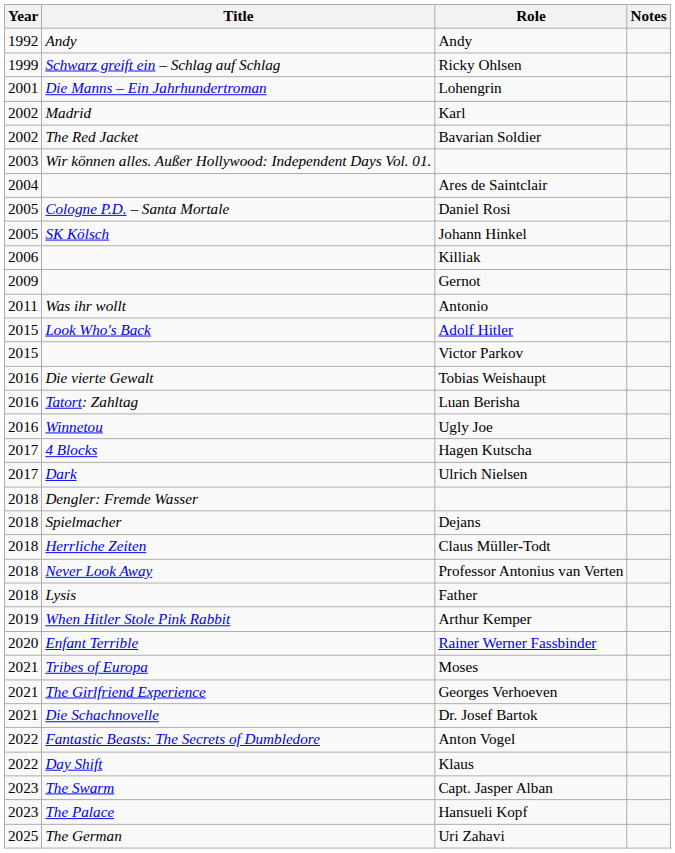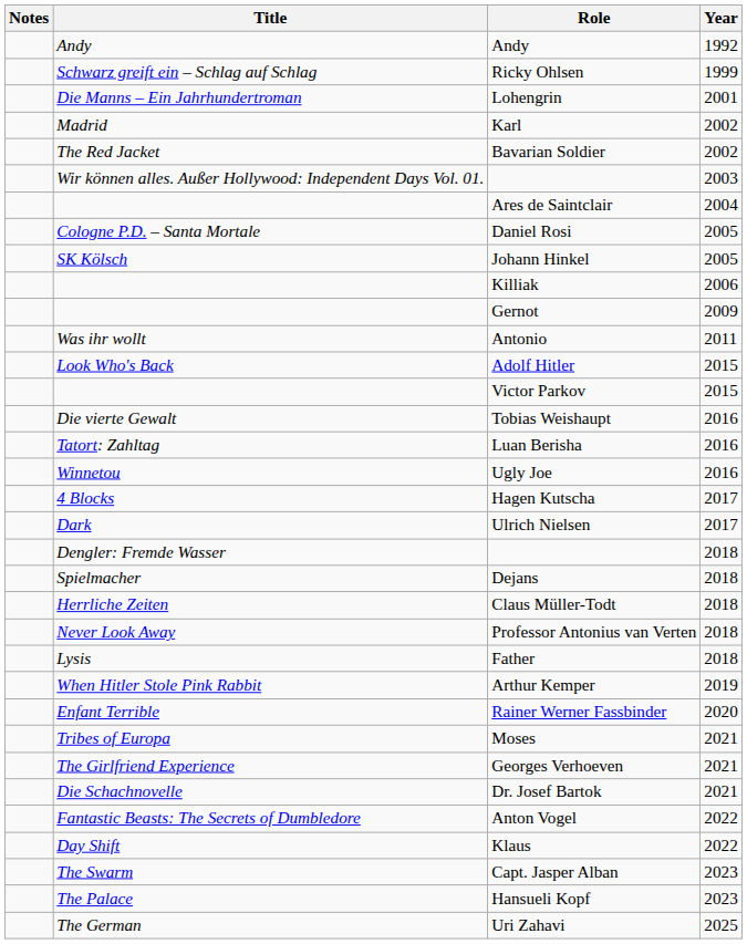columns swapped: Year <-> Notes
